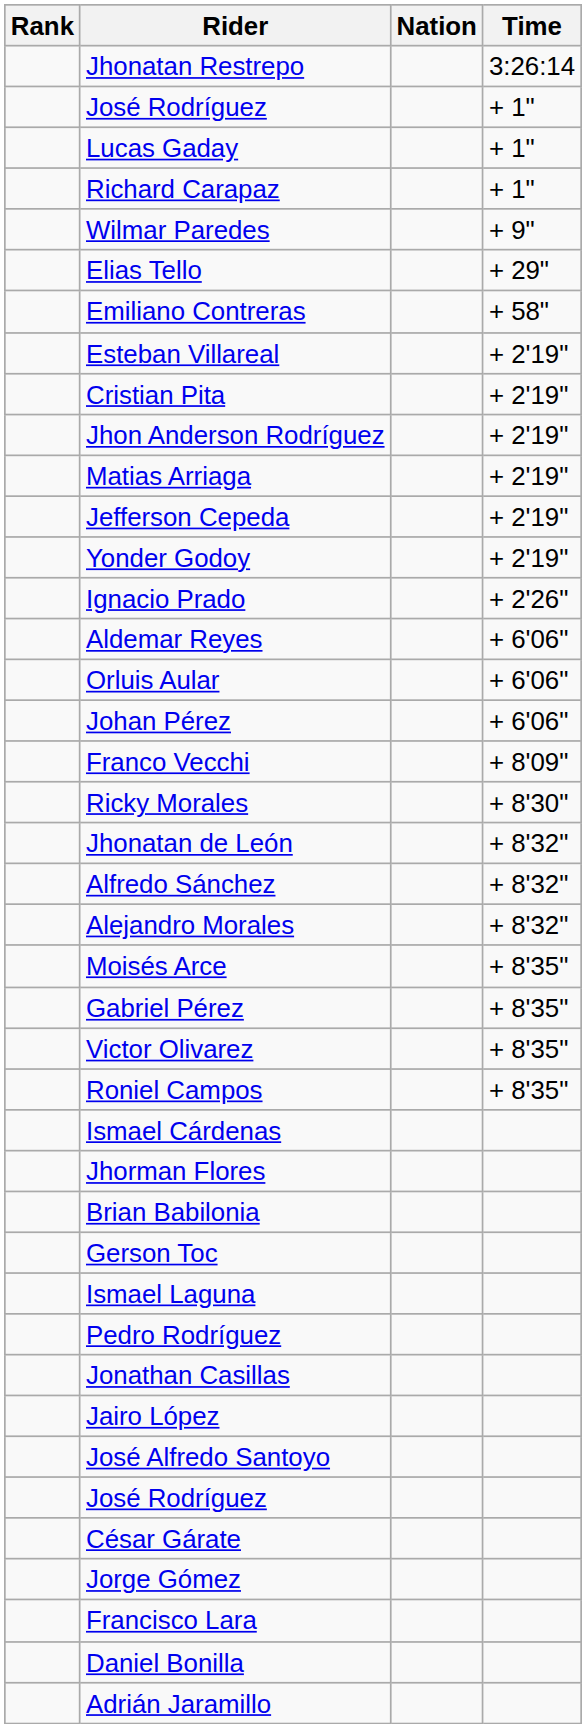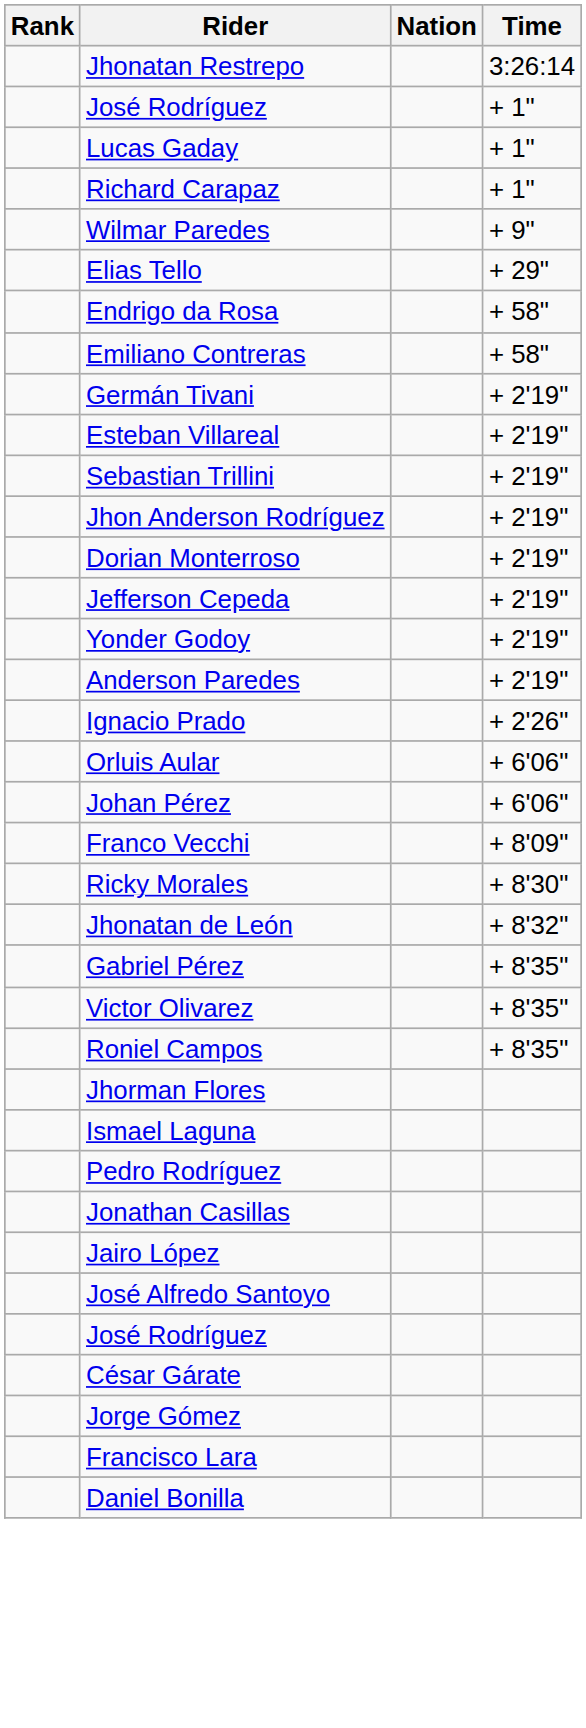+ row: Endrigo da Rosa | + 58"
+ row: Germán Tivani | + 2'19"
- row: Cristian Pita | + 2'19"
+ row: Sebastian Trillini | + 2'19"
- row: Matias Arriaga | + 2'19"
+ row: Dorian Monterroso | + 2'19"
+ row: Anderson Paredes | + 2'19"
- row: Aldemar Reyes | + 6'06"
- row: Alfredo Sánchez | + 8'32"
- row: Alejandro Morales | + 8'32"
- row: Moisés Arce | + 8'35"
- row: Ismael Cárdenas
- row: Brian Babilonia
- row: Gerson Toc
- row: Adrián Jaramillo
